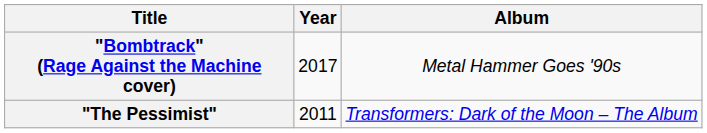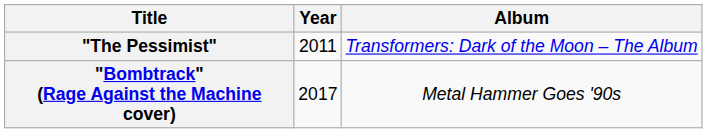rows swapped: "The Pessimist" <-> "Bombtrack" (Rage Against the Machine cover)
